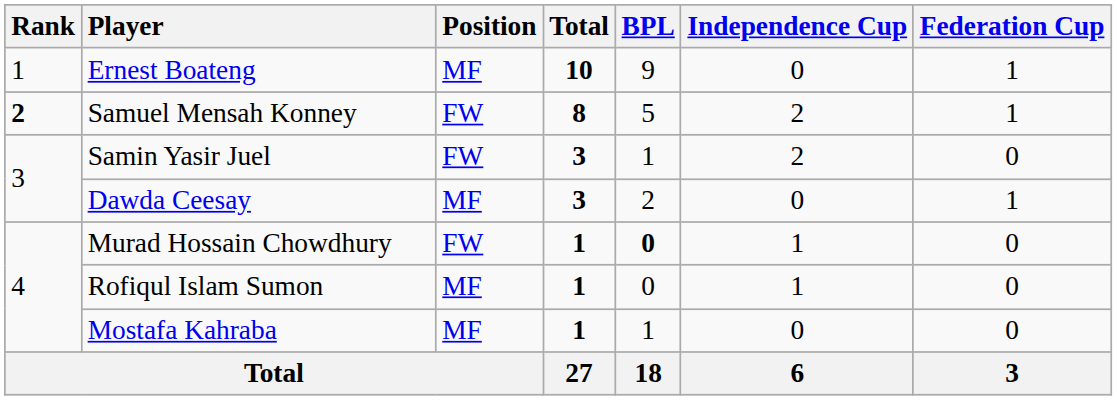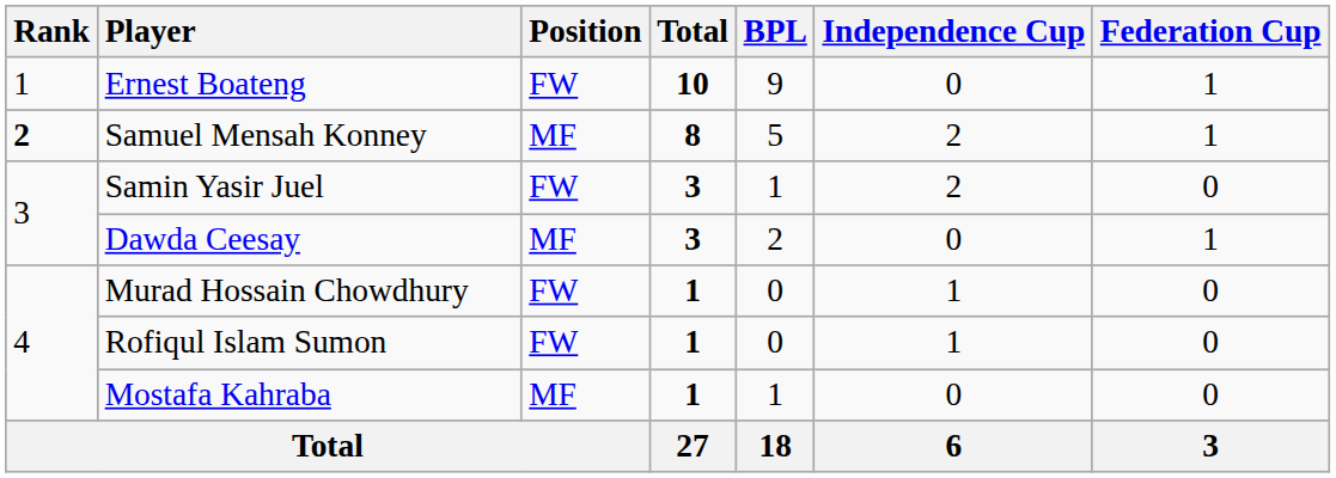Ernest Boateng | Position: MF -> FW
Samuel Mensah Konney | Position: FW -> MF
Murad Hossain Chowdhury | BPL: bold -> normal
Rofiqul Islam Sumon | Position: MF -> FW
